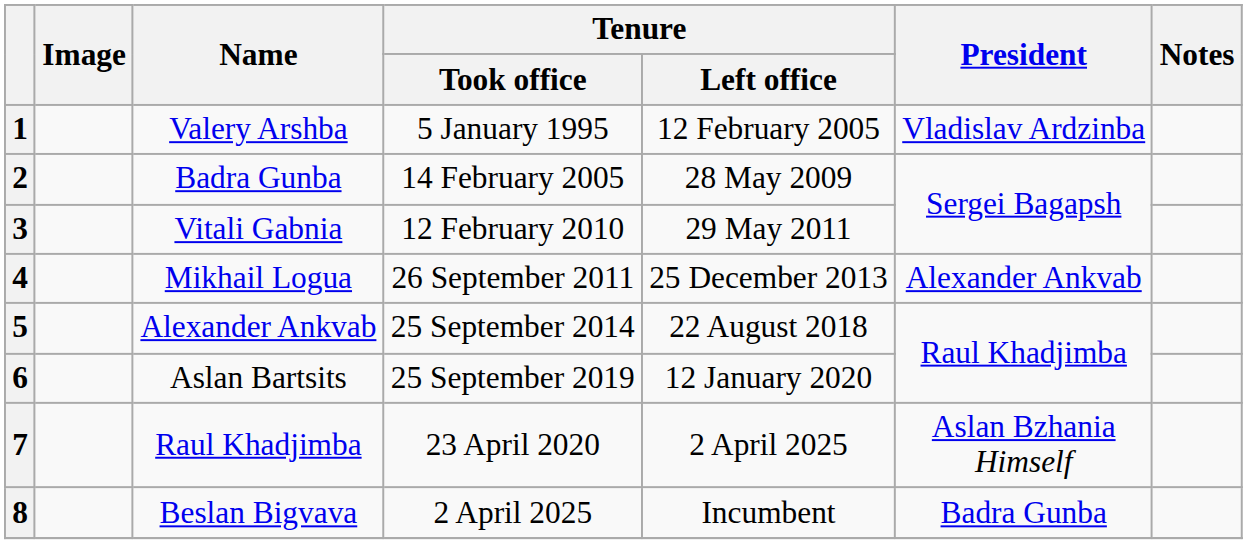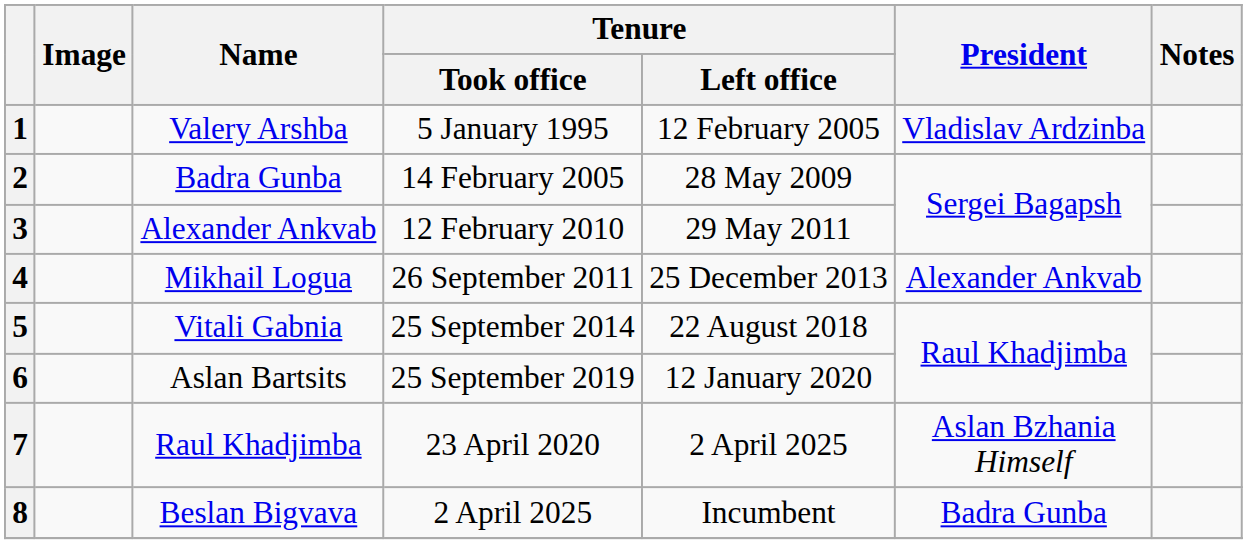3 | Name: Vitali Gabnia -> Alexander Ankvab
5 | Name: Alexander Ankvab -> Vitali Gabnia
